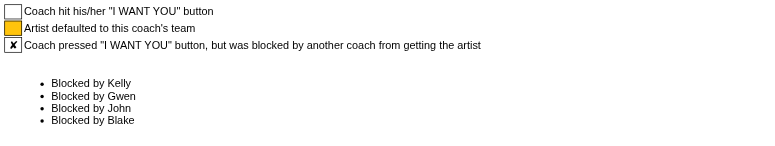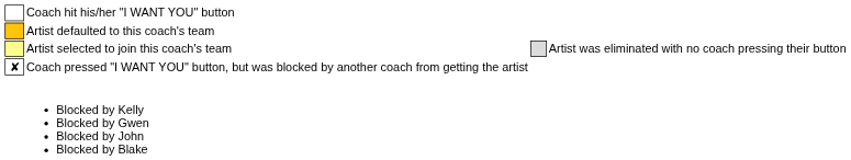+ row: Artist selected to join this coach's team | Artist was eliminated with no coach pressing their button
